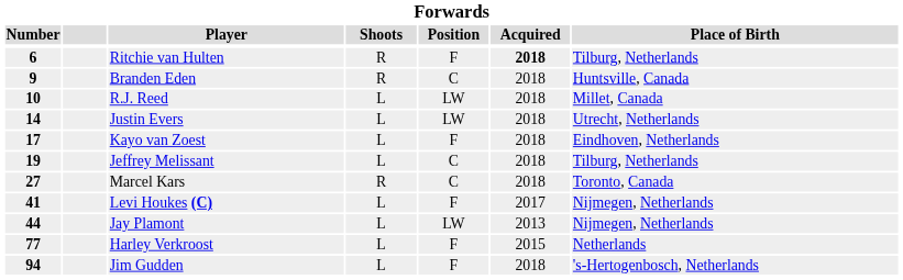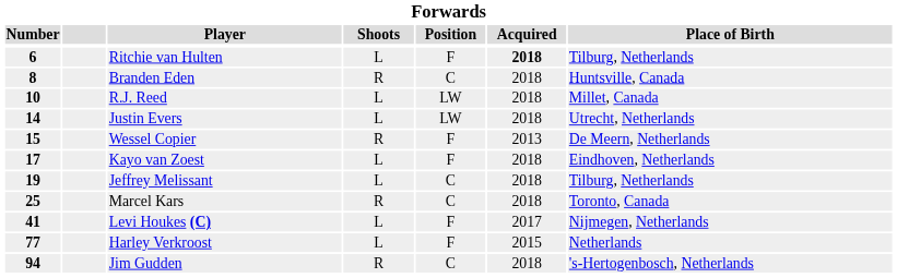Ritchie van Hulten | Shoots: R -> L
Branden Eden | Number: 9 -> 8
+ row: 15 | Wessel Copier | R | F | 2013 | De Meern, Netherlands
Marcel Kars | Number: 27 -> 25
- row: 44 | Jay Plamont | L | LW | 2013 | Nijmegen, Netherlands
Jim Gudden | Shoots: L -> R
Jim Gudden | Position: F -> C
